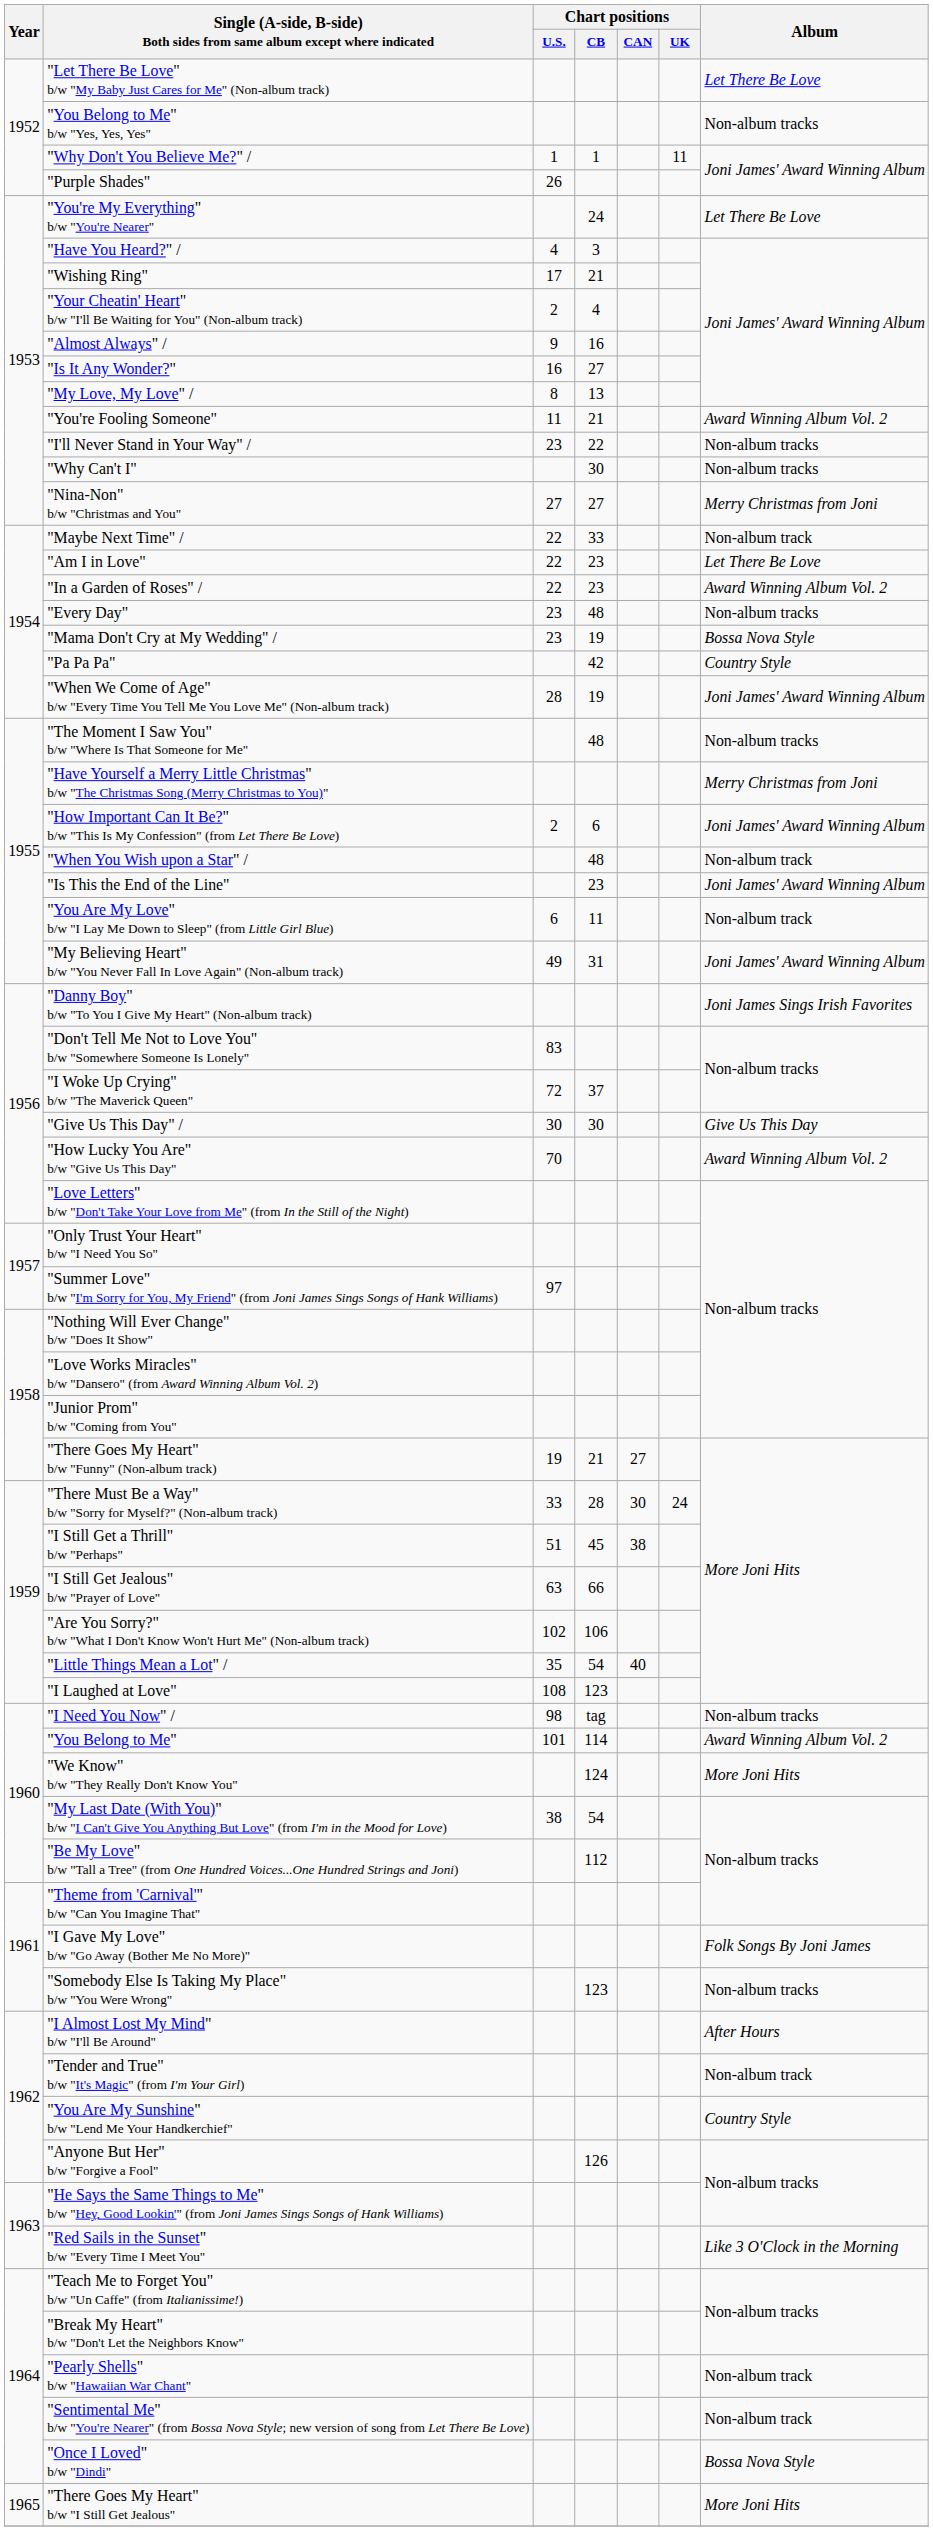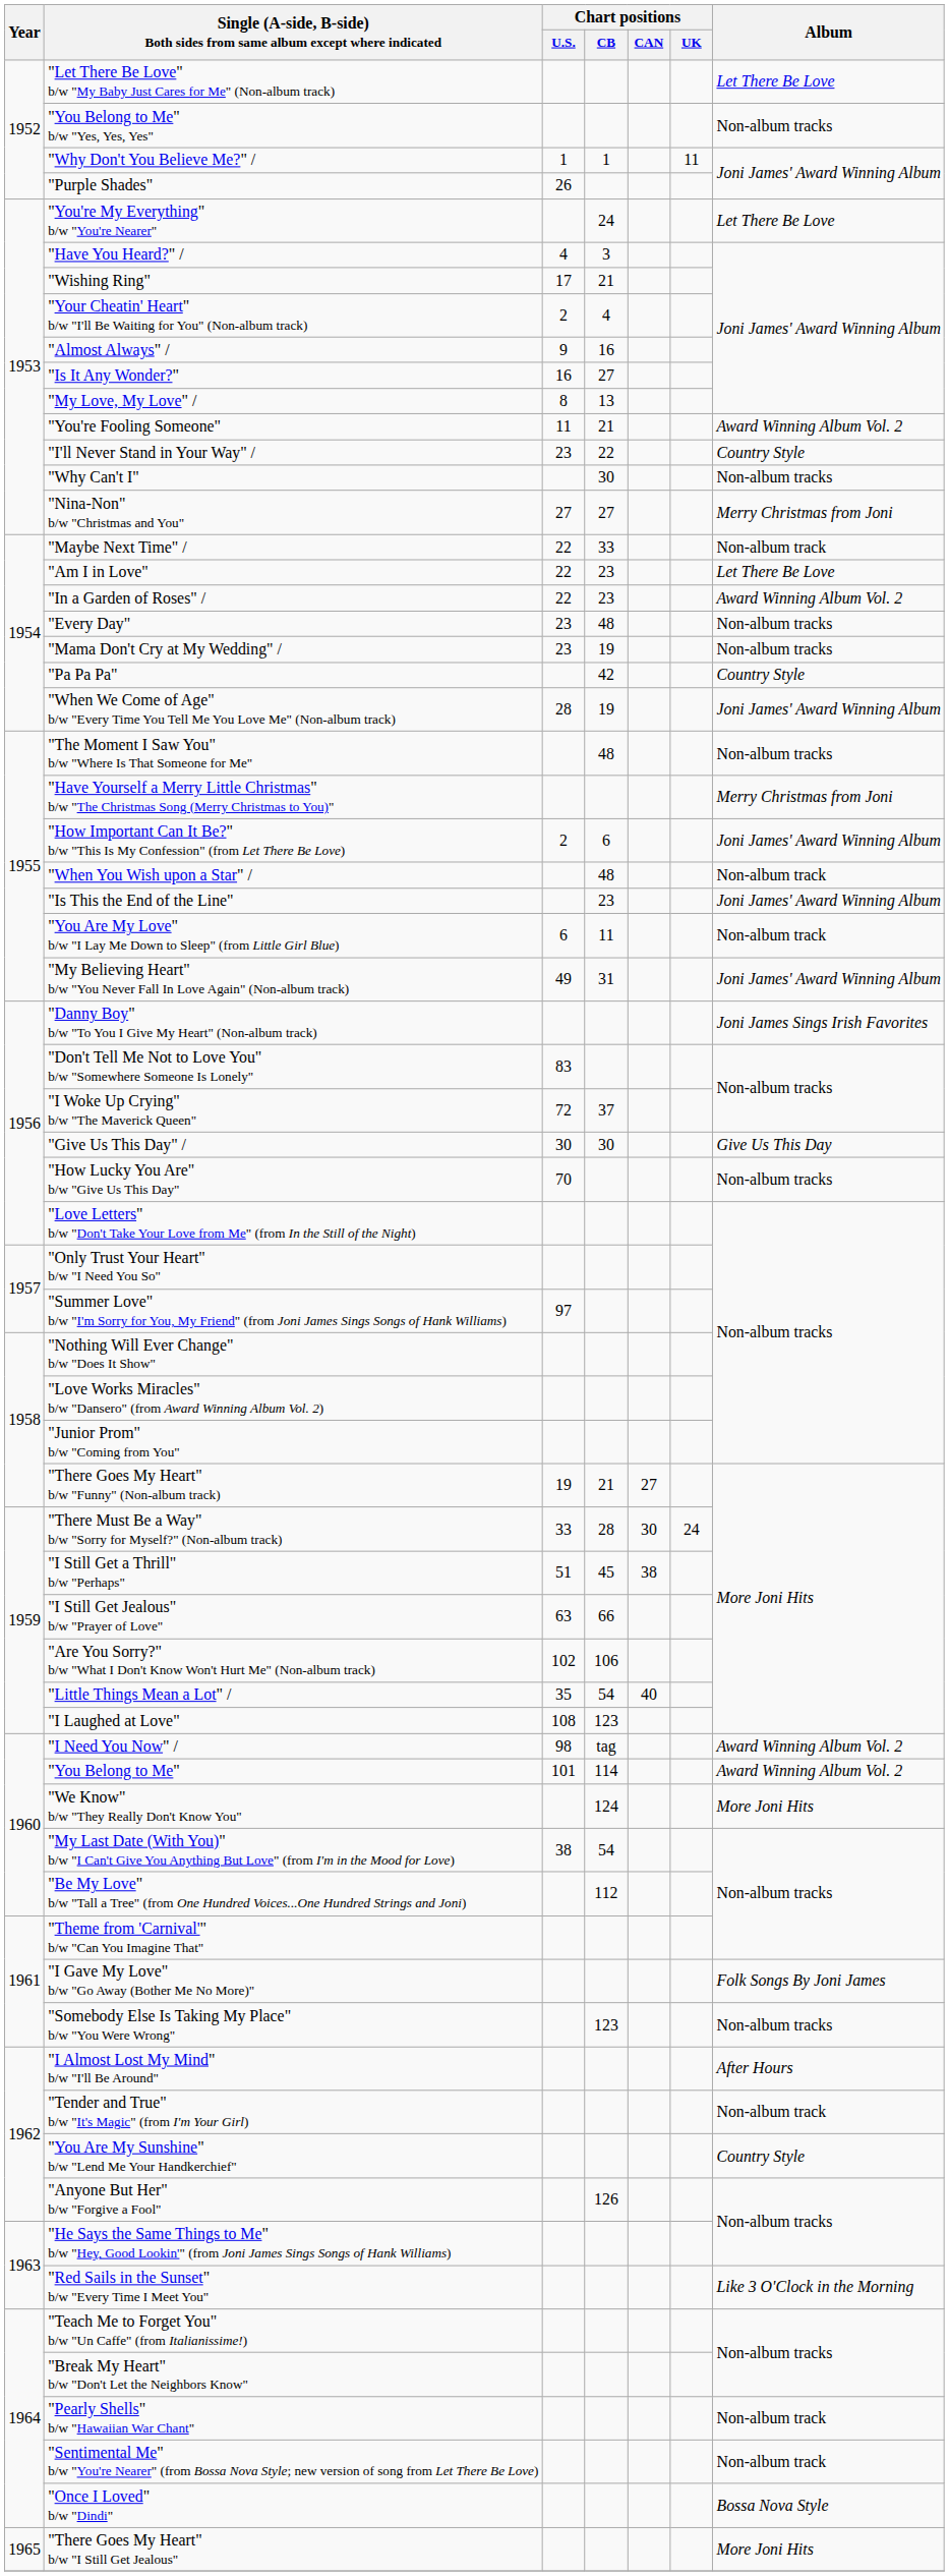"I'll Never Stand in Your Way" / | Album: Non-album tracks -> Country Style
"Mama Don't Cry at My Wedding" / | Album: Bossa Nova Style -> Non-album tracks
"How Lucky You Are" b/w "Give Us This Day" | Album: Award Winning Album Vol. 2 -> Non-album tracks
"I Need You Now" / | Album: Non-album tracks -> Award Winning Album Vol. 2
